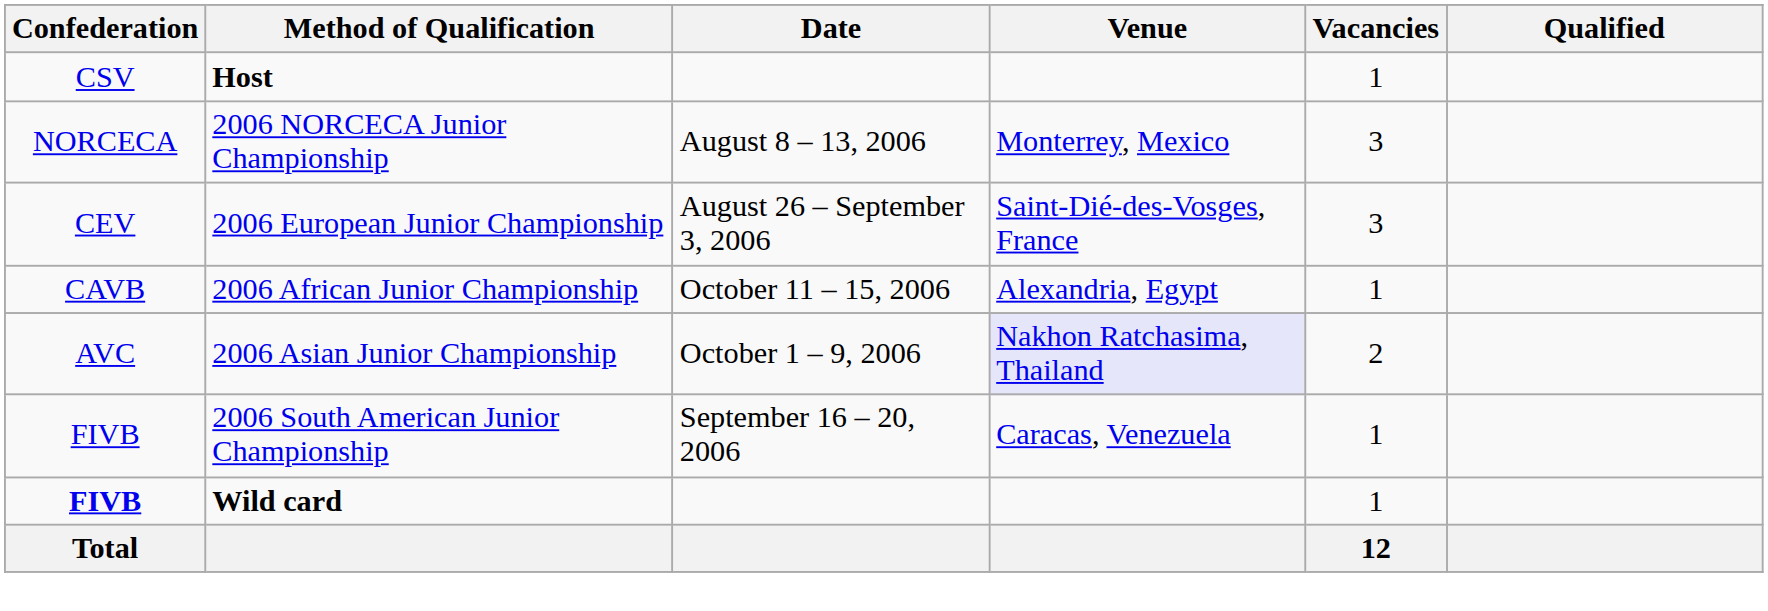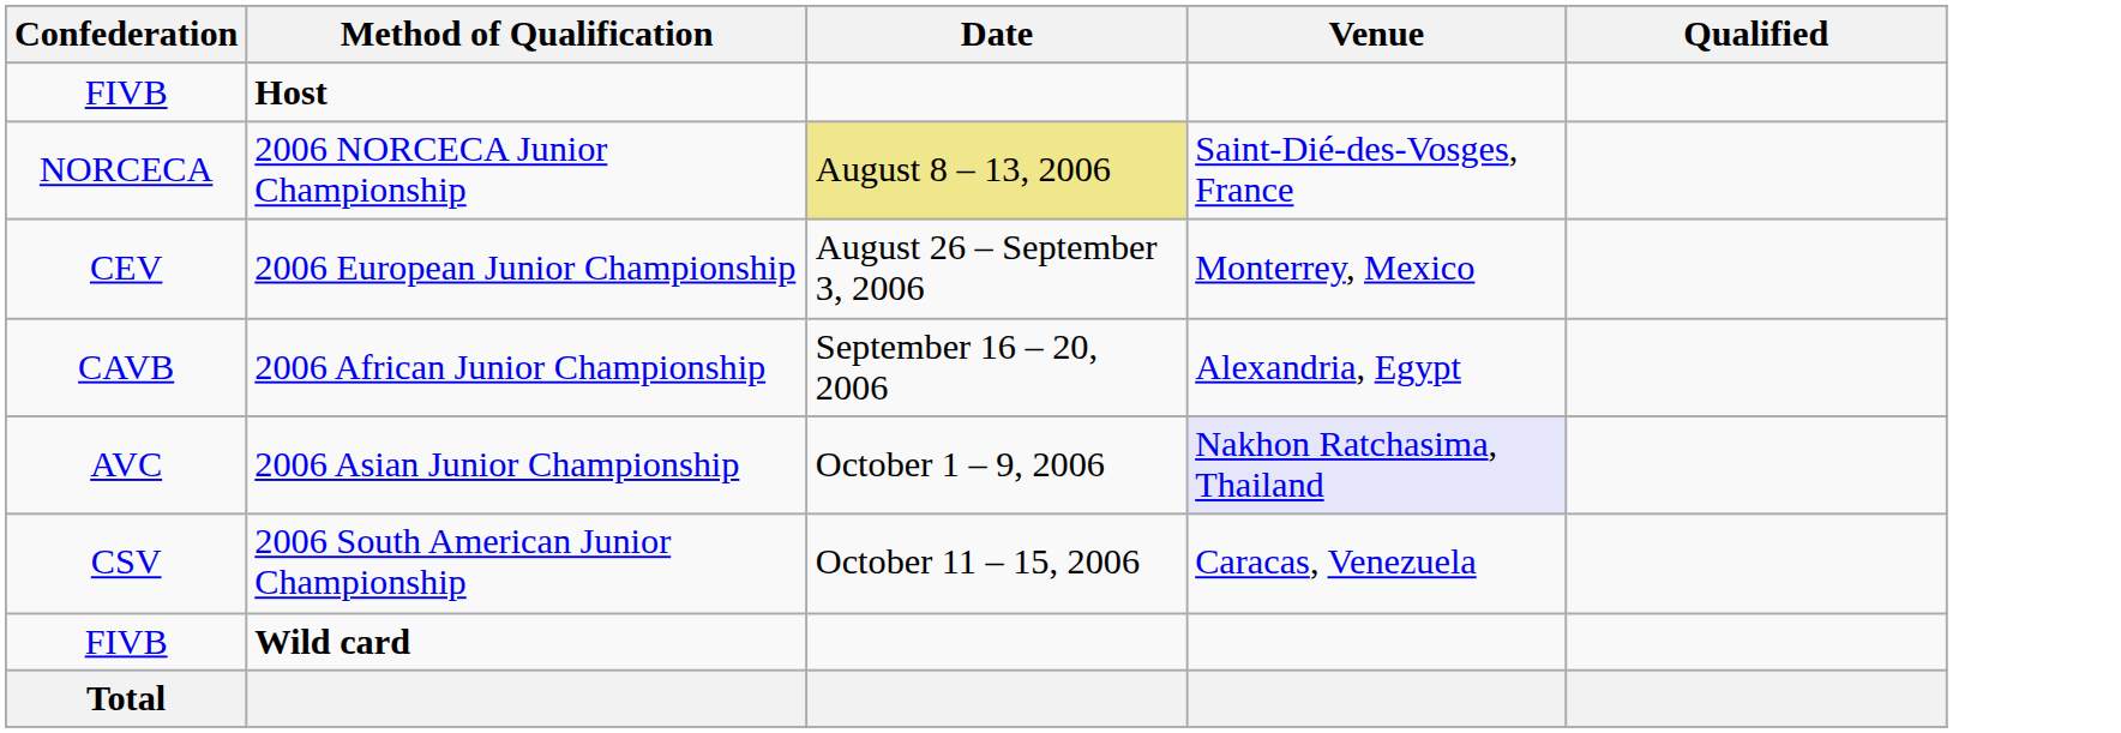- column: Vacancies | 1 | 3 | 3 | 1 | 2 | 1 | 1 | 12
Host | Confederation: CSV -> FIVB
2006 NORCECA Junior Championship | Date: no background -> khaki background
2006 NORCECA Junior Championship | Venue: Monterrey, Mexico -> Saint-Dié-des-Vosges, France
2006 European Junior Championship | Venue: Saint-Dié-des-Vosges, France -> Monterrey, Mexico
2006 African Junior Championship | Date: October 11 – 15, 2006 -> September 16 – 20, 2006
2006 South American Junior Championship | Confederation: FIVB -> CSV
2006 South American Junior Championship | Date: September 16 – 20, 2006 -> October 11 – 15, 2006
Wild card | Confederation: bold -> normal
